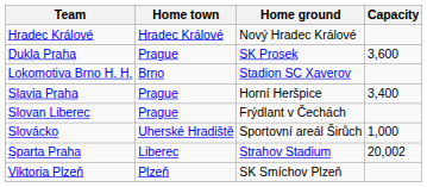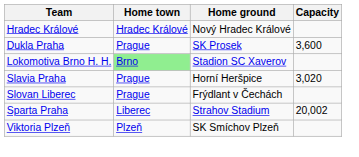Lokomotiva Brno H. H. | Home town: no background -> lightgreen background
Slavia Praha | Capacity: 3,400 -> 3,020
- row: Slovácko | Uherské Hradiště | Sportovní areál Širůch | 1,000
